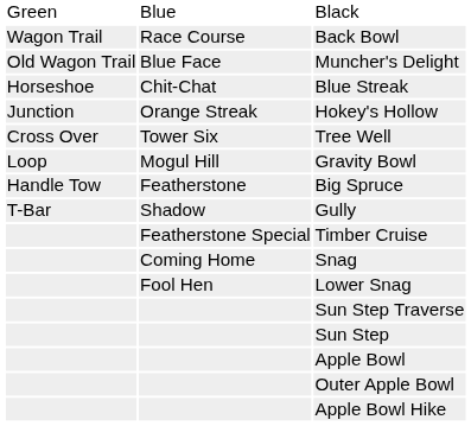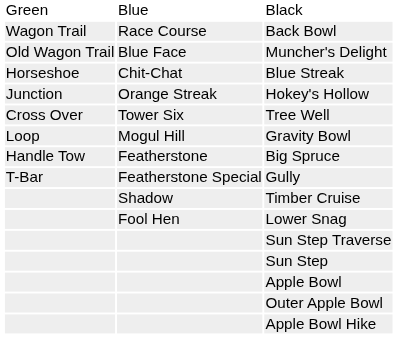Gully | column 2: Shadow -> Featherstone Special
Timber Cruise | column 2: Featherstone Special -> Shadow
- row: Coming Home | Snag
